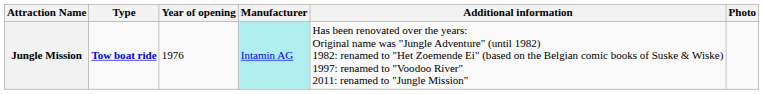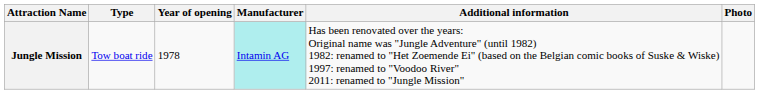Jungle Mission | Type: bold -> normal
Jungle Mission | Year of opening: 1976 -> 1978
